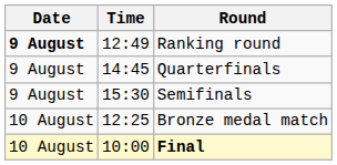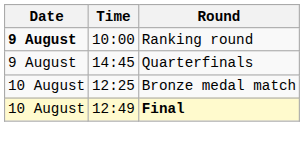Ranking round | Time: 12:49 -> 10:00
- row: 9 August | 15:30 | Semifinals
Final | Time: 10:00 -> 12:49
